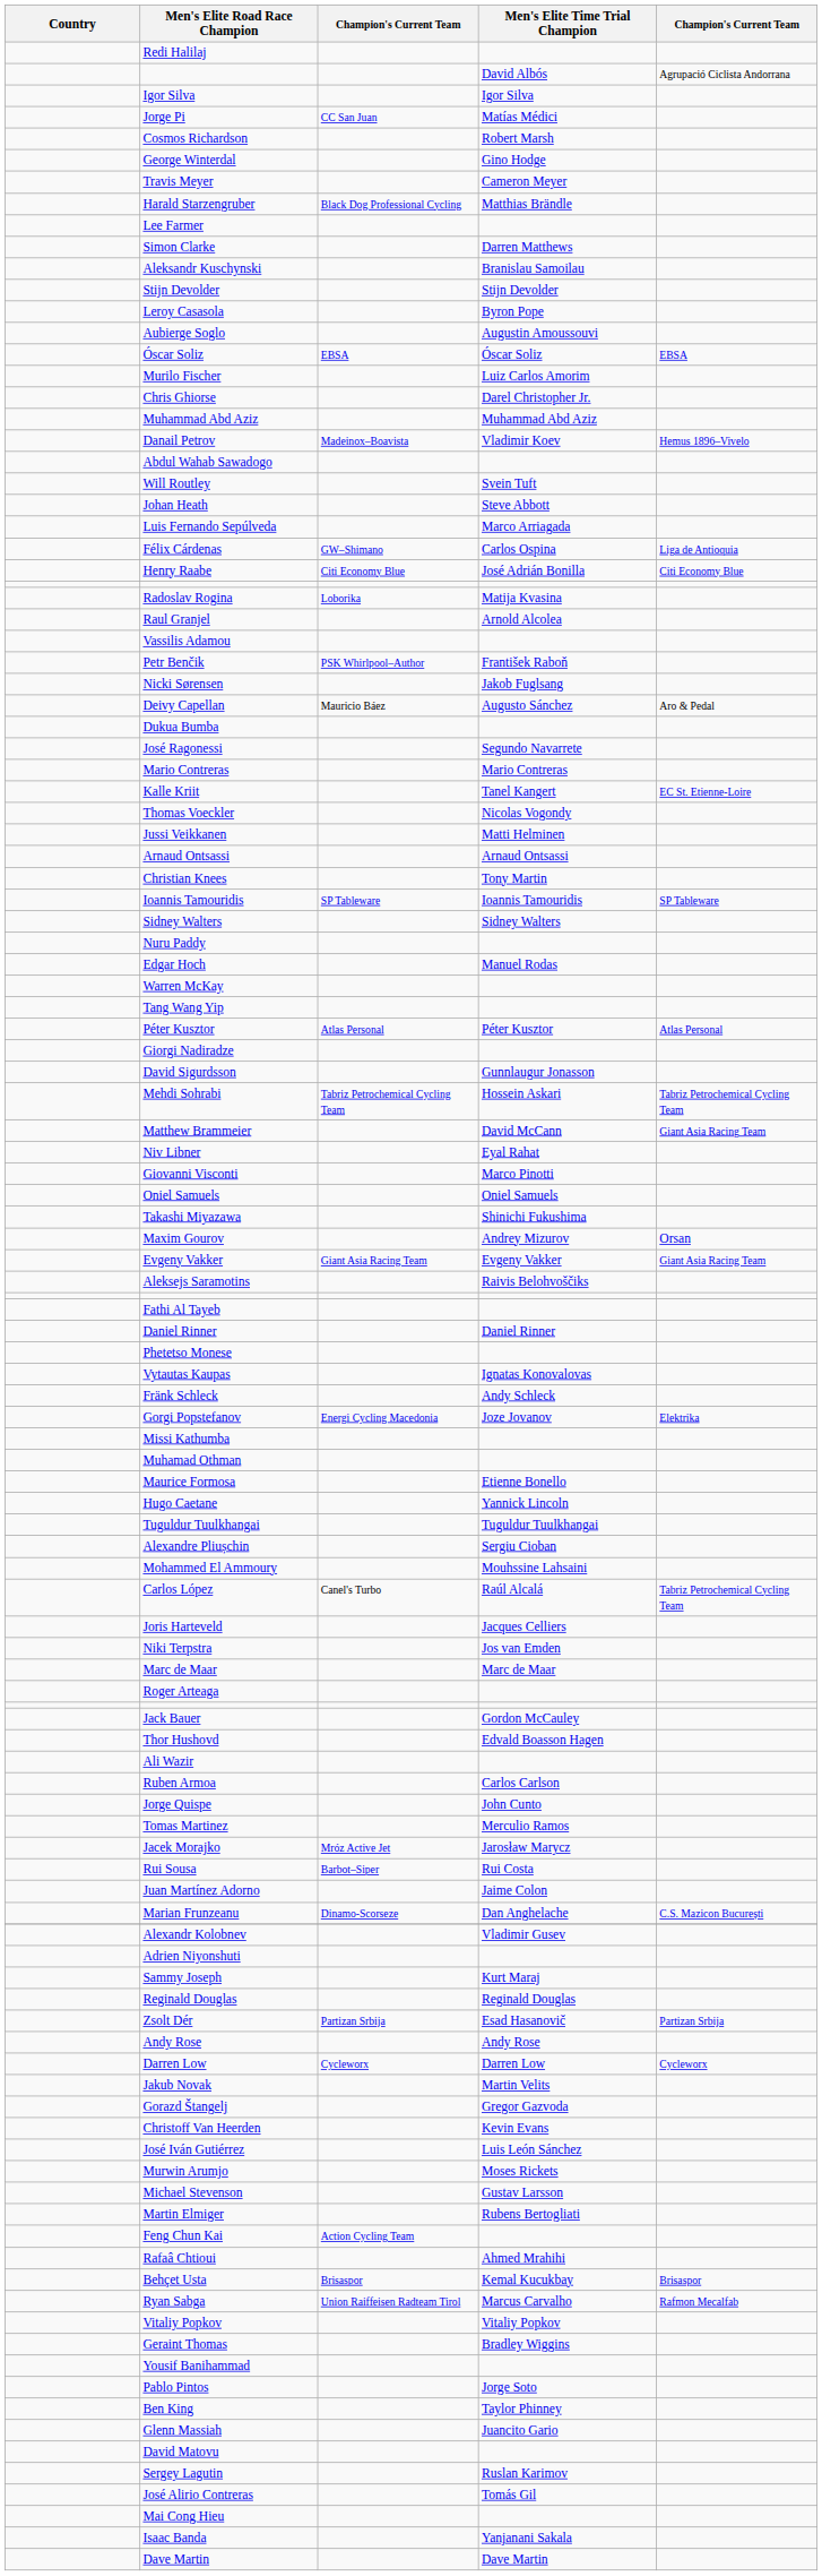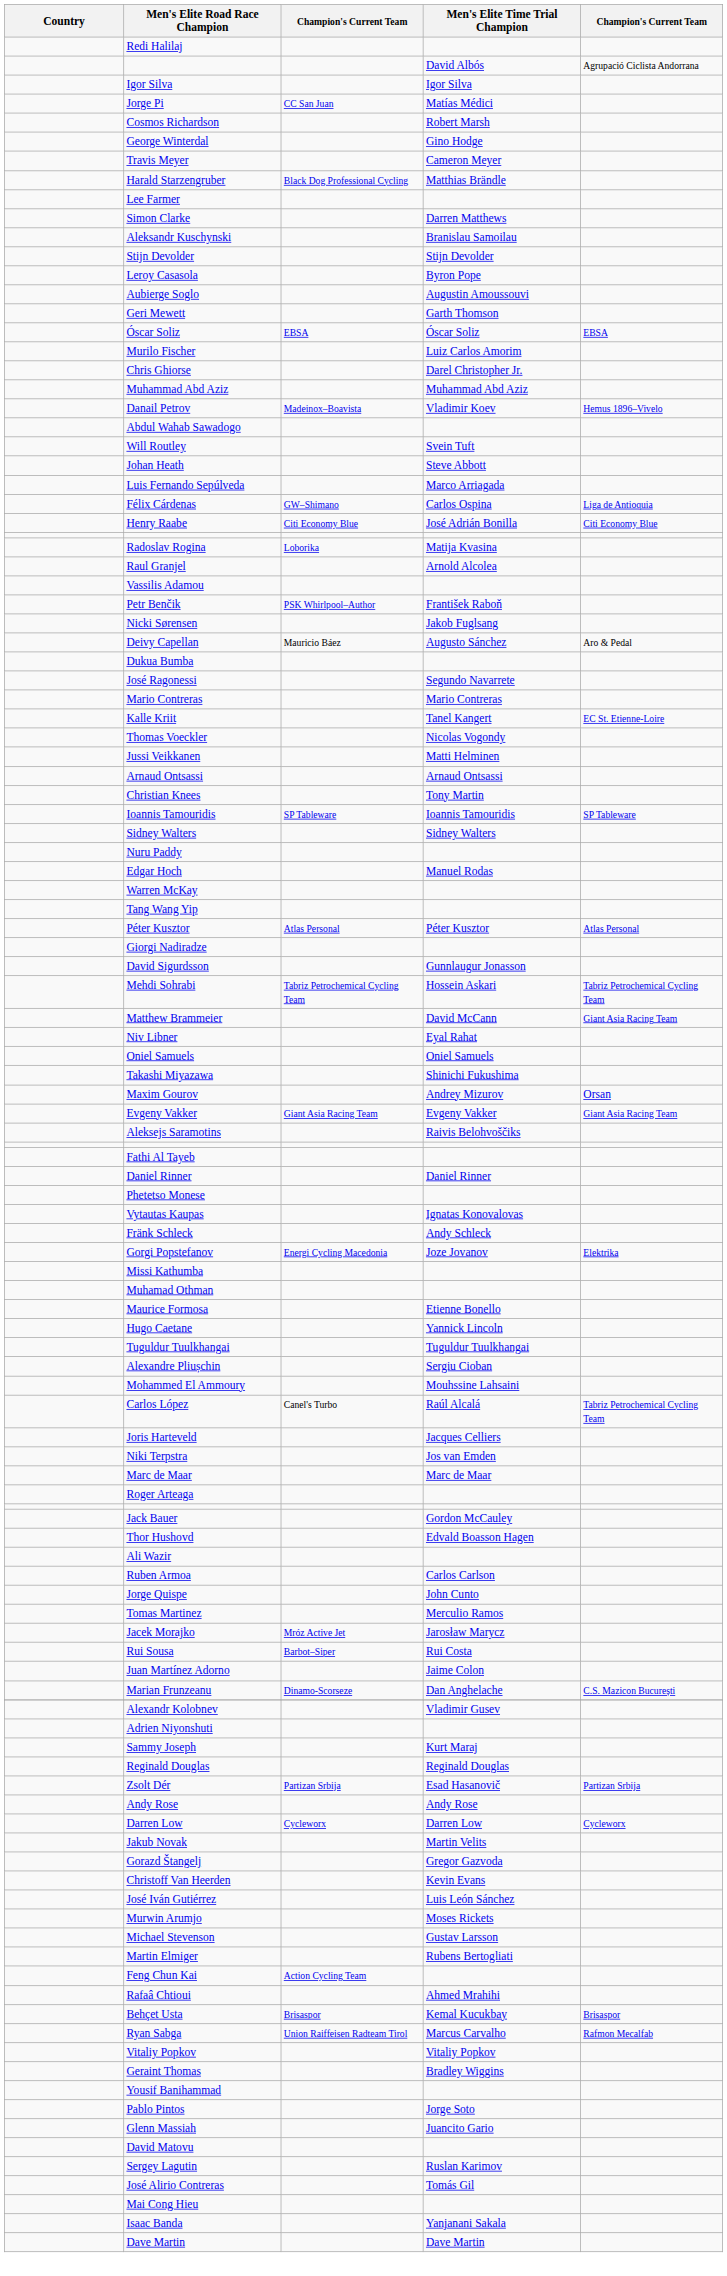+ row: Geri Mewett | Garth Thomson
- row: Giovanni Visconti | Marco Pinotti
- row: Ben King | Taylor Phinney
